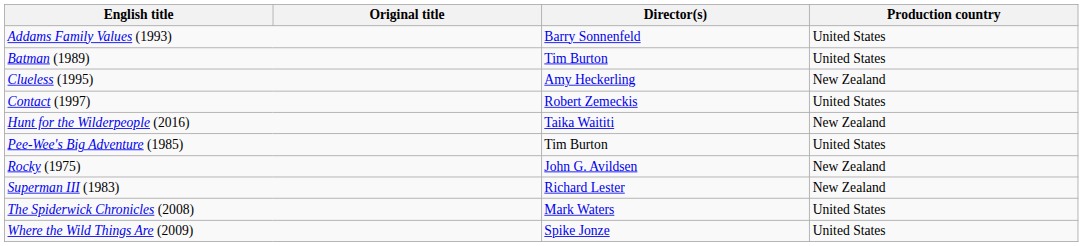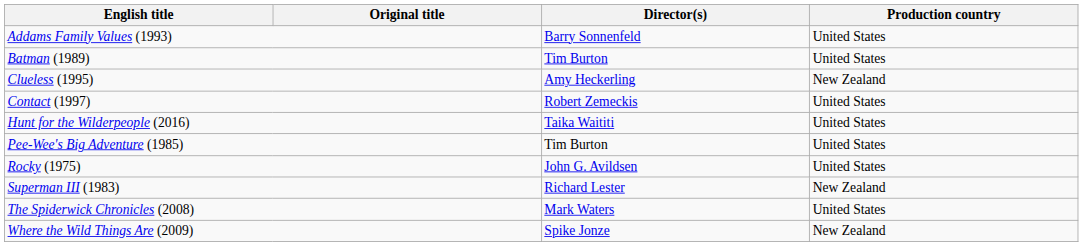Hunt for the Wilderpeople (2016) | Production country: New Zealand -> United States
Rocky (1975) | Production country: New Zealand -> United States
Where the Wild Things Are (2009) | Production country: United States -> New Zealand
